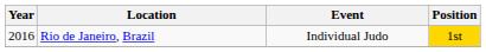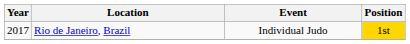Rio de Janeiro, Brazil | Year: 2016 -> 2017
